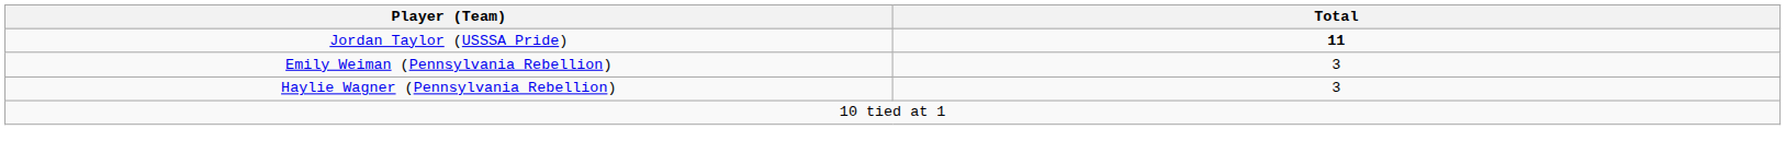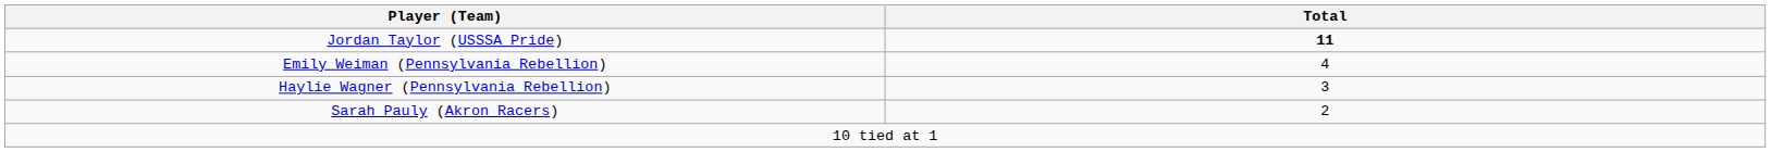Emily Weiman (Pennsylvania Rebellion) | Total: 3 -> 4
+ row: Sarah Pauly (Akron Racers) | 2
